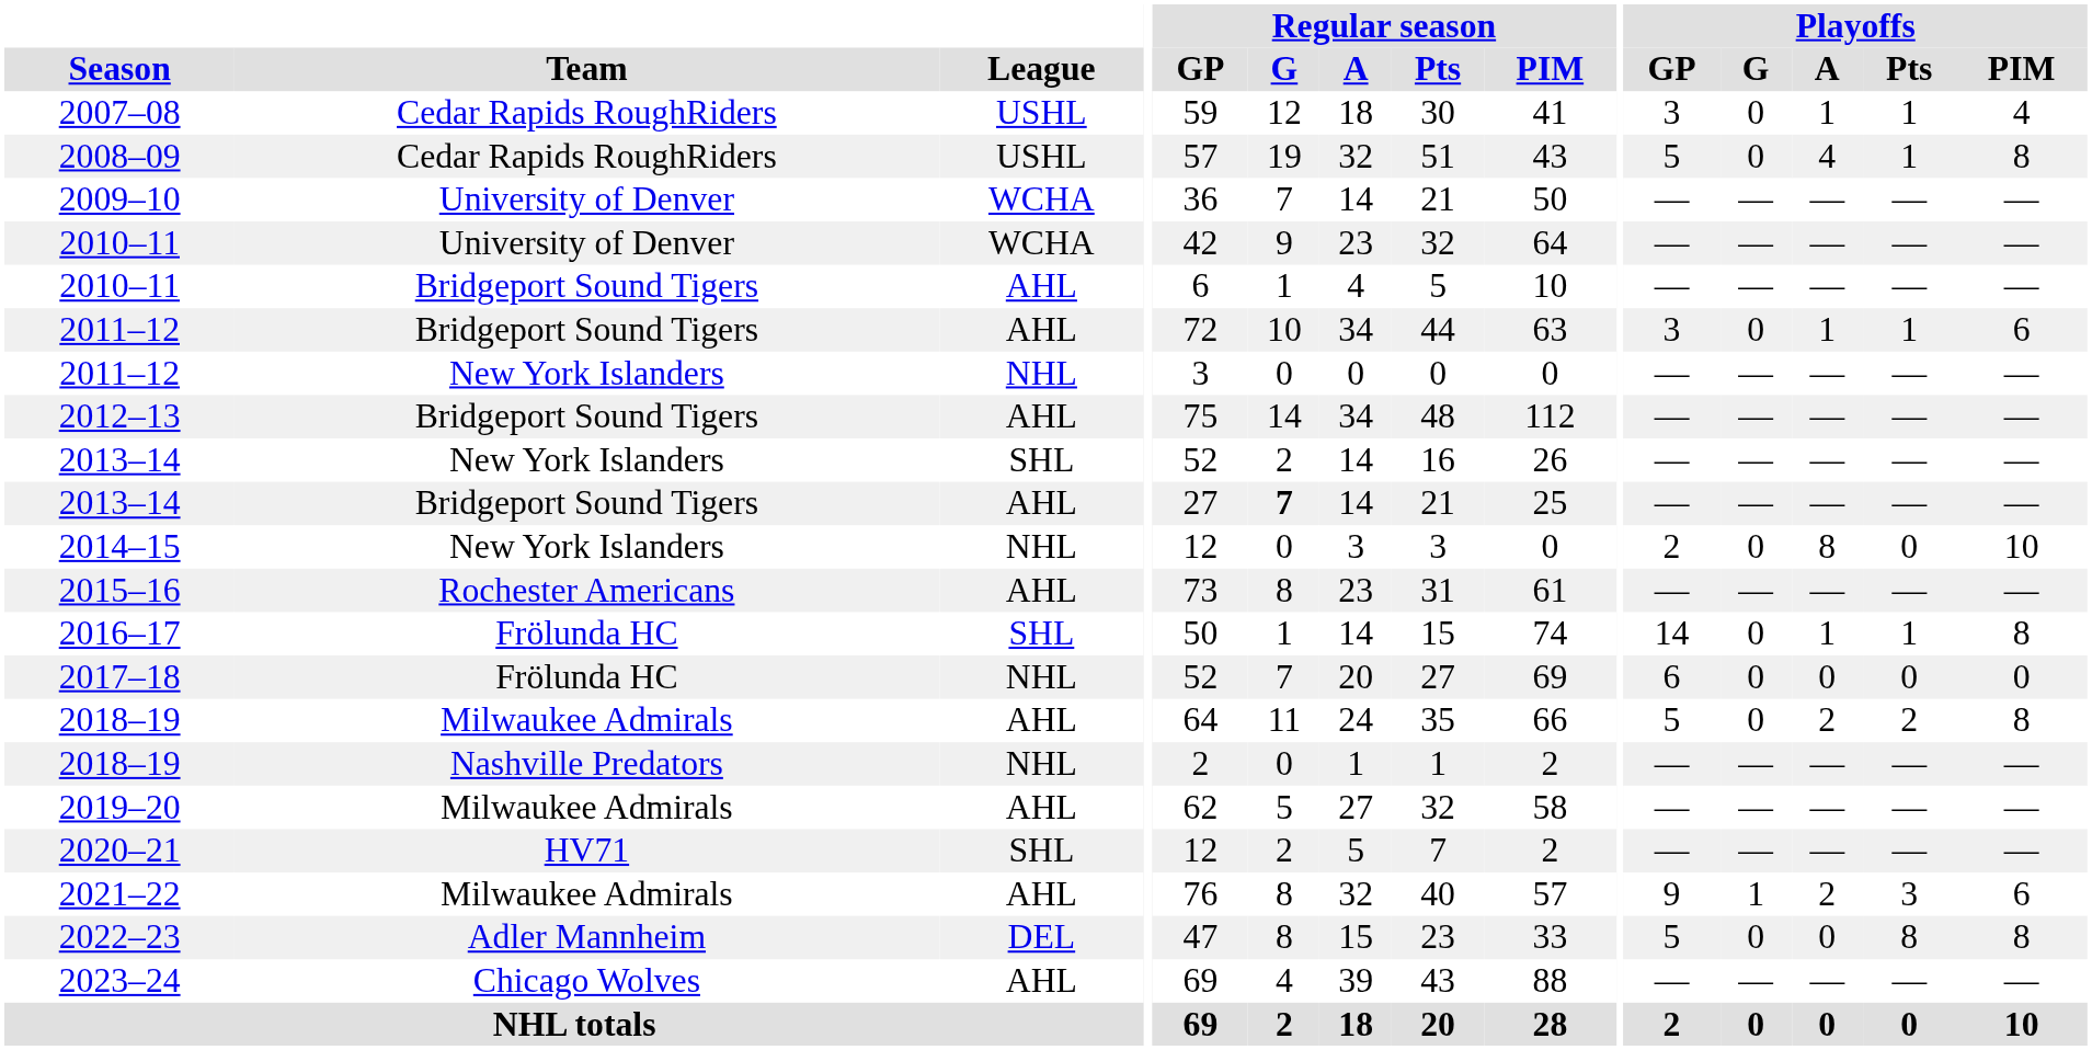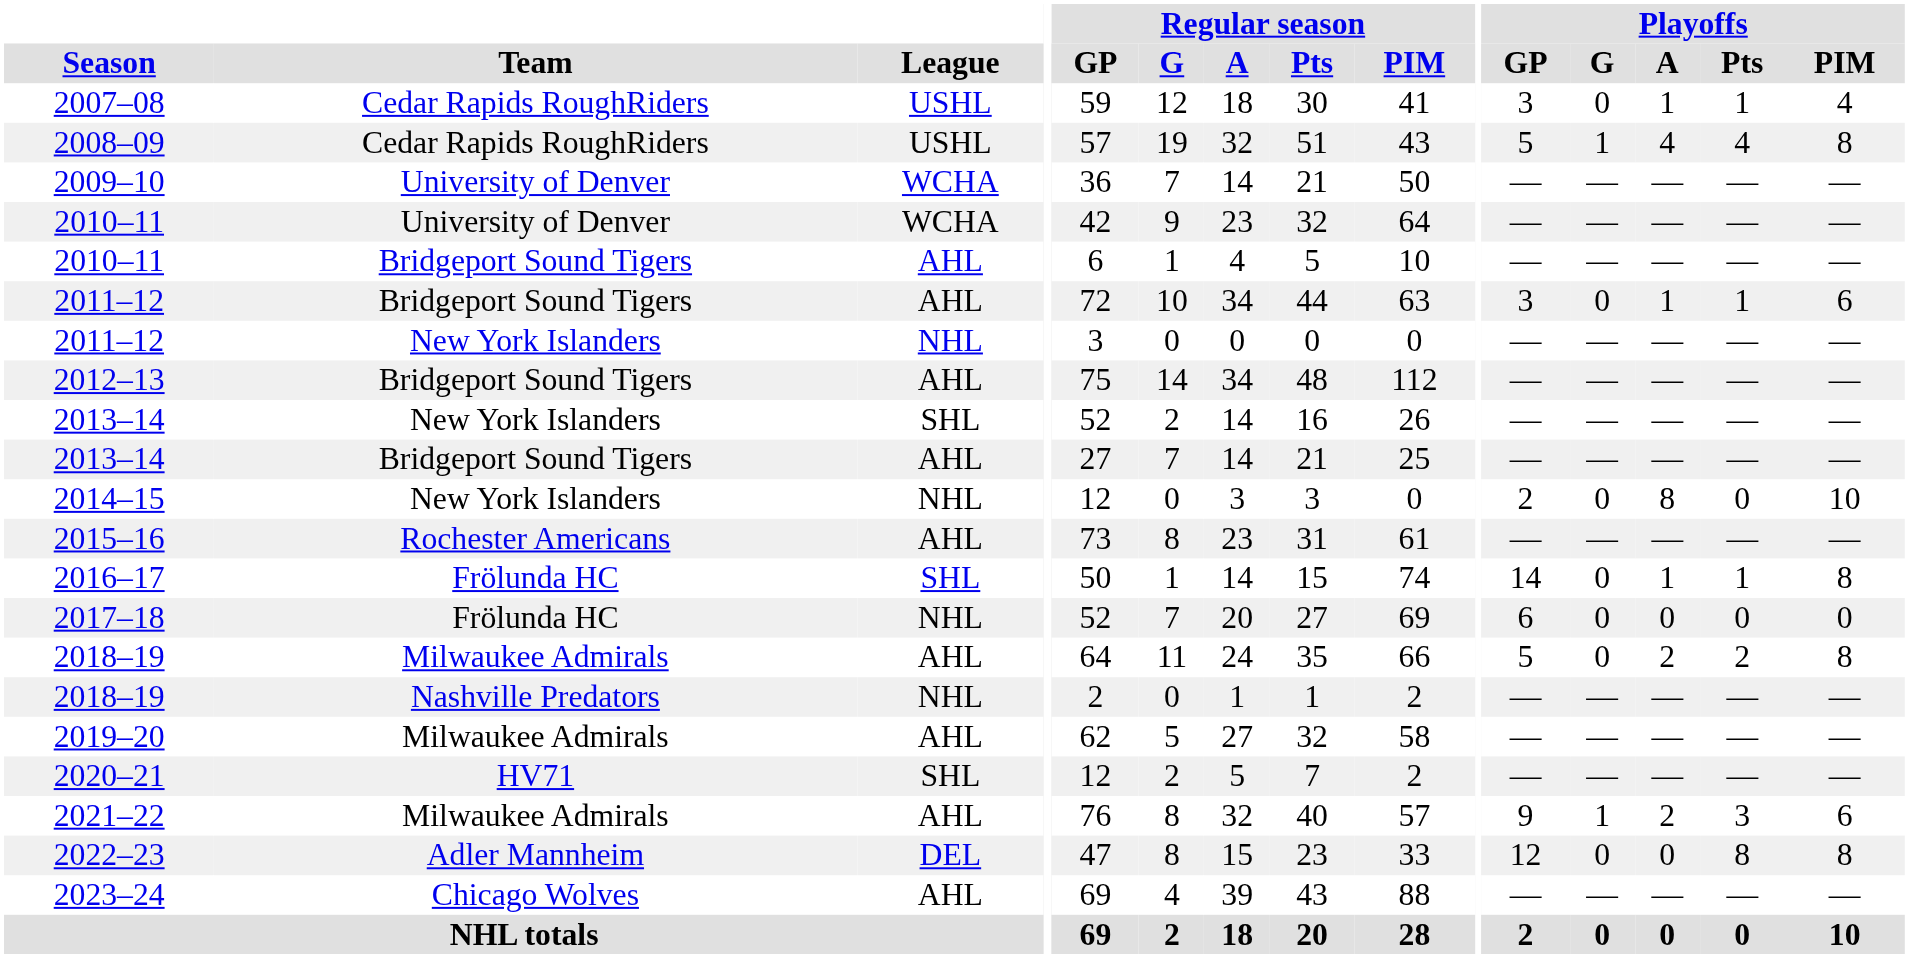2008–09 | Playoffs / G: 0 -> 1
2008–09 | Playoffs / Pts: 1 -> 4
2013–14 / Bridgeport Sound Tigers | Regular season / G: bold -> normal
2022–23 | Playoffs / GP: 5 -> 12
